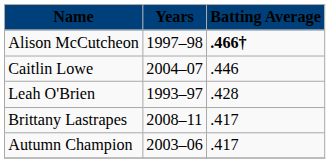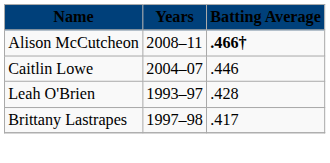Alison McCutcheon | Years: 1997–98 -> 2008–11
Brittany Lastrapes | Years: 2008–11 -> 1997–98
- row: Autumn Champion | 2003–06 | .417
